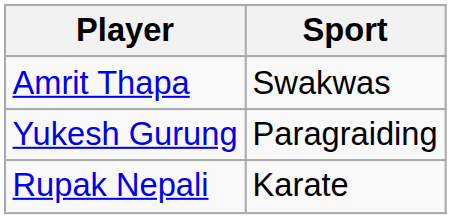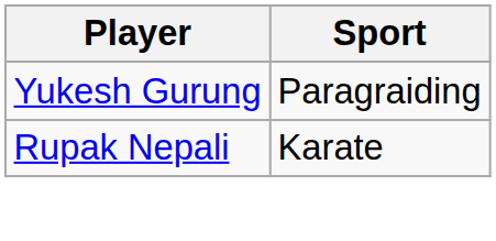- row: Amrit Thapa | Swakwas
